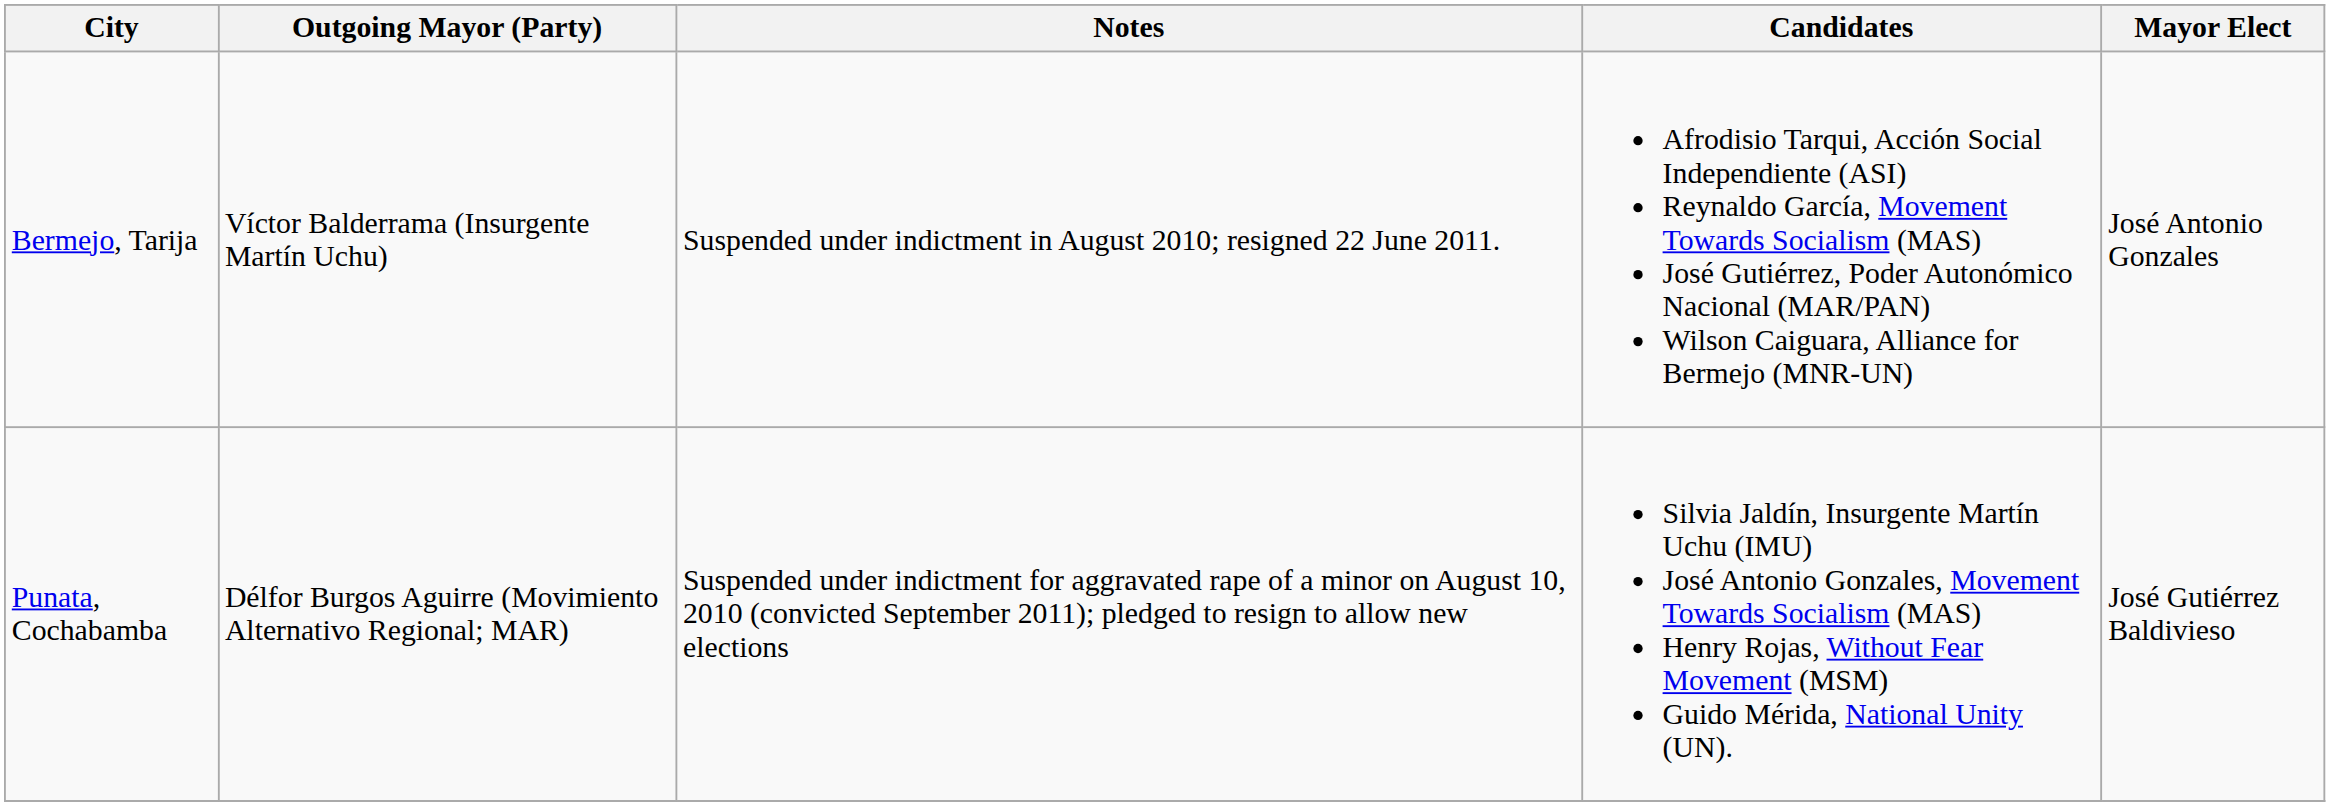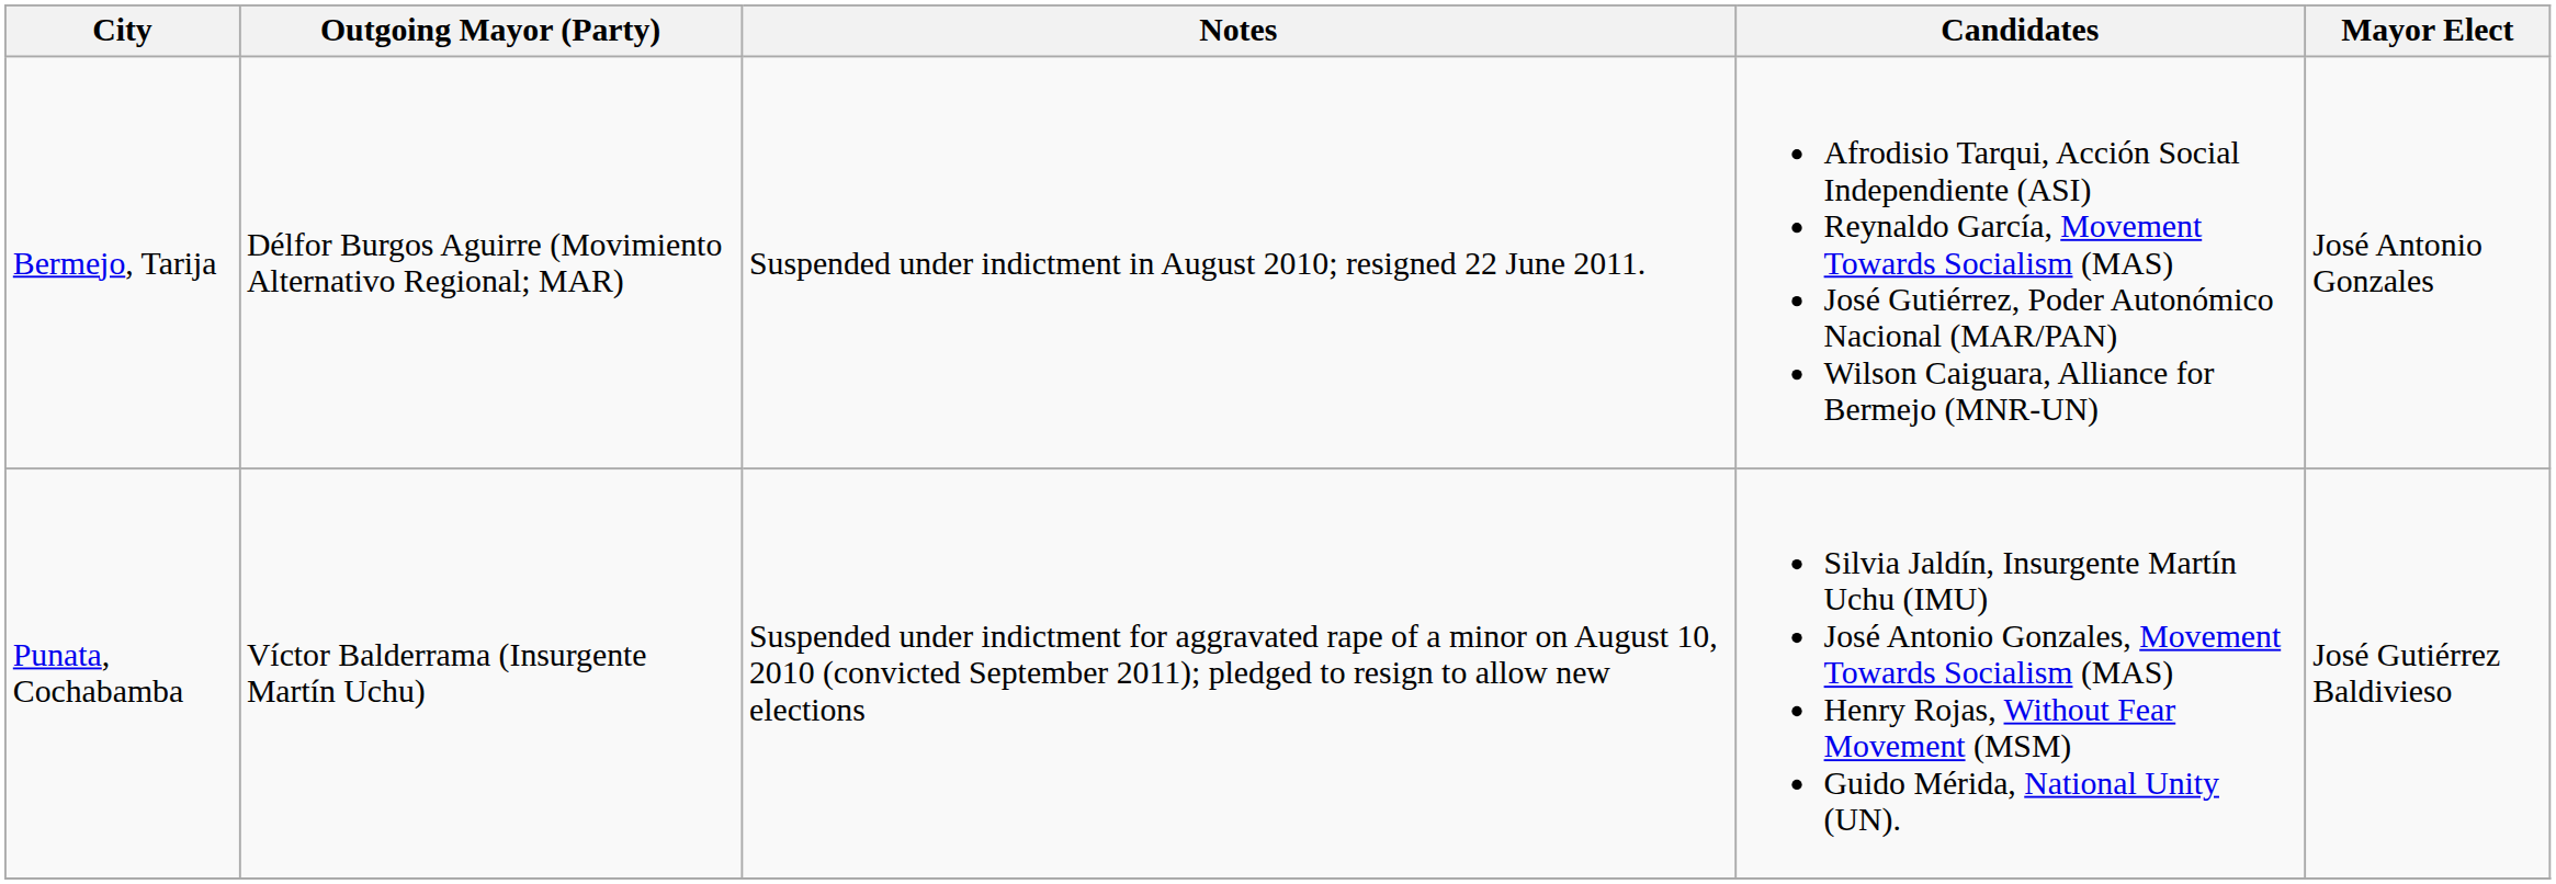Bermejo, Tarija | Outgoing Mayor (Party): Víctor Balderrama (Insurgente Martín Uchu) -> Délfor Burgos Aguirre (Movimiento Alternativo Regional; MAR)
Punata, Cochabamba | Outgoing Mayor (Party): Délfor Burgos Aguirre (Movimiento Alternativo Regional; MAR) -> Víctor Balderrama (Insurgente Martín Uchu)
